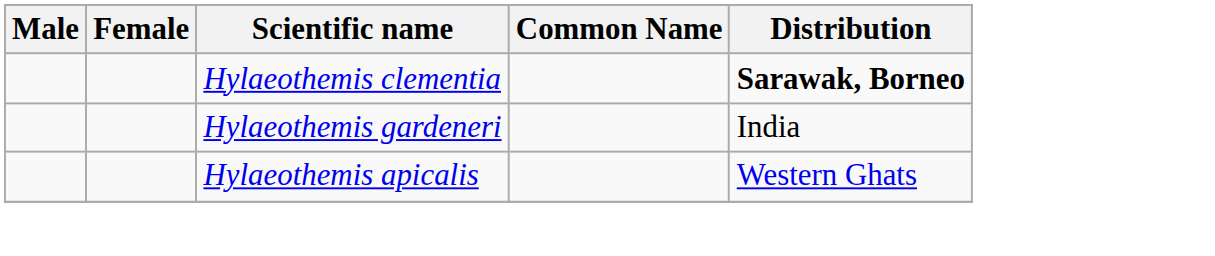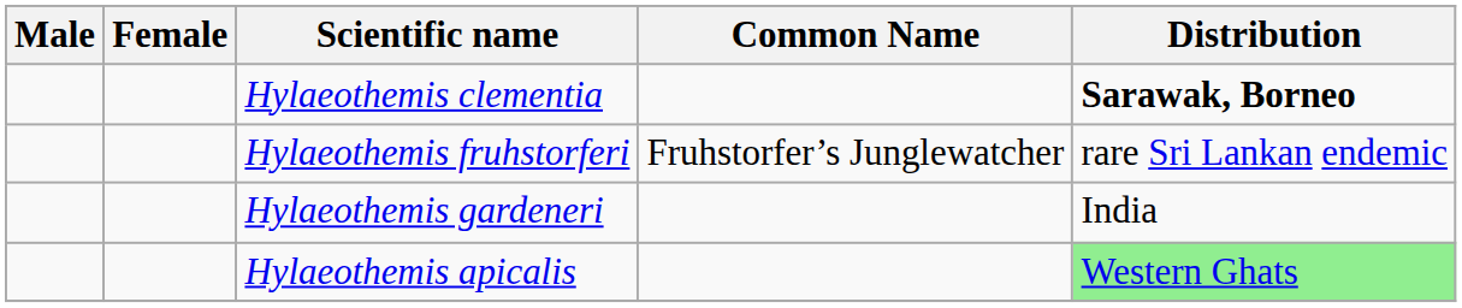+ row: Hylaeothemis fruhstorferi | Fruhstorfer’s Junglewatcher | rare Sri Lankan endemic
Hylaeothemis apicalis | Distribution: no background -> lightgreen background
